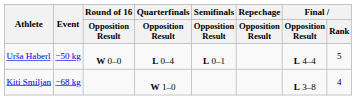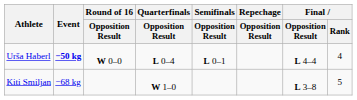Urša Haberl | Event: normal -> bold
Urša Haberl | Final / Rank: 5 -> 4
Kiti Smiljan | Final / Rank: 4 -> 5
